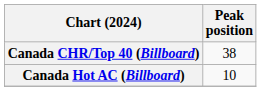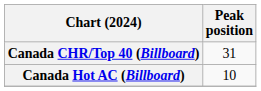Canada CHR/Top 40 (Billboard) | Peak position: 38 -> 31
